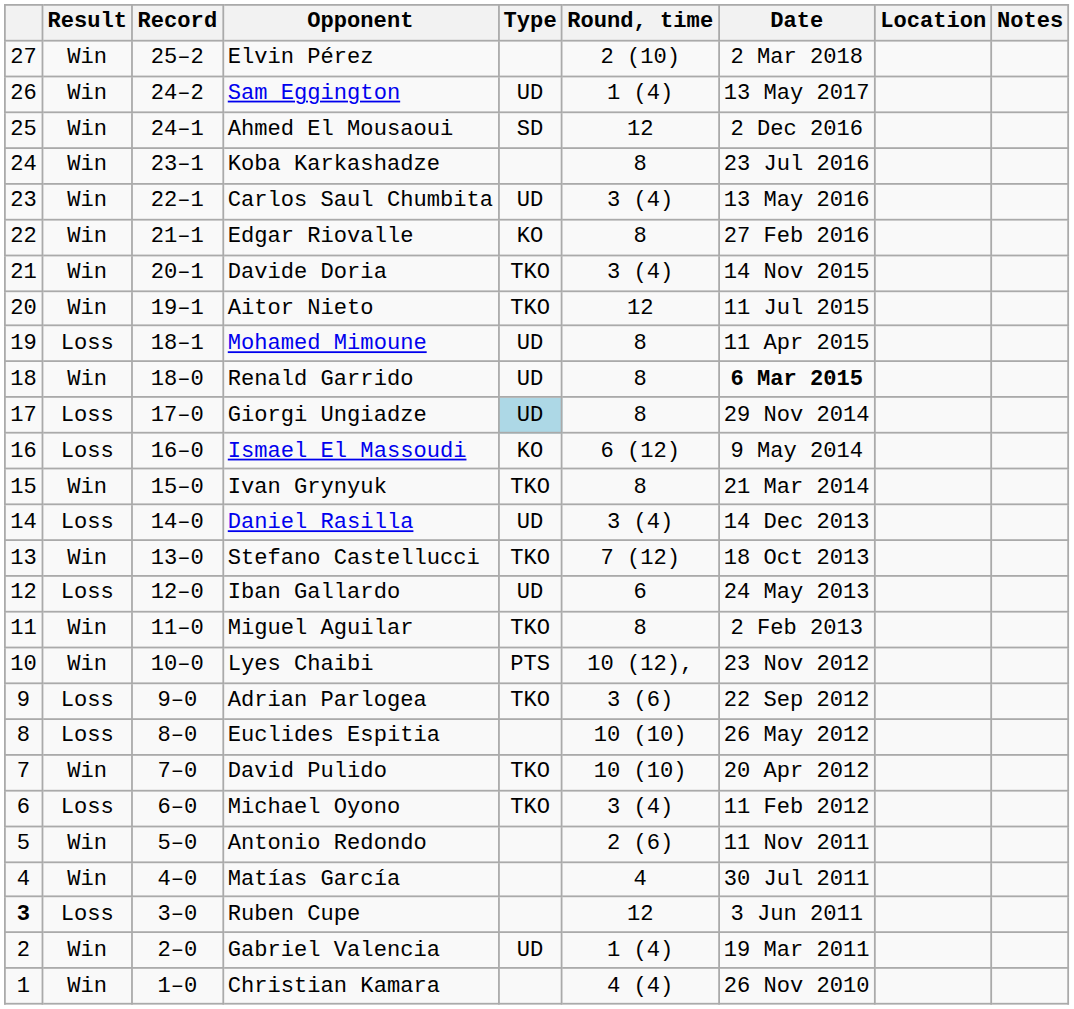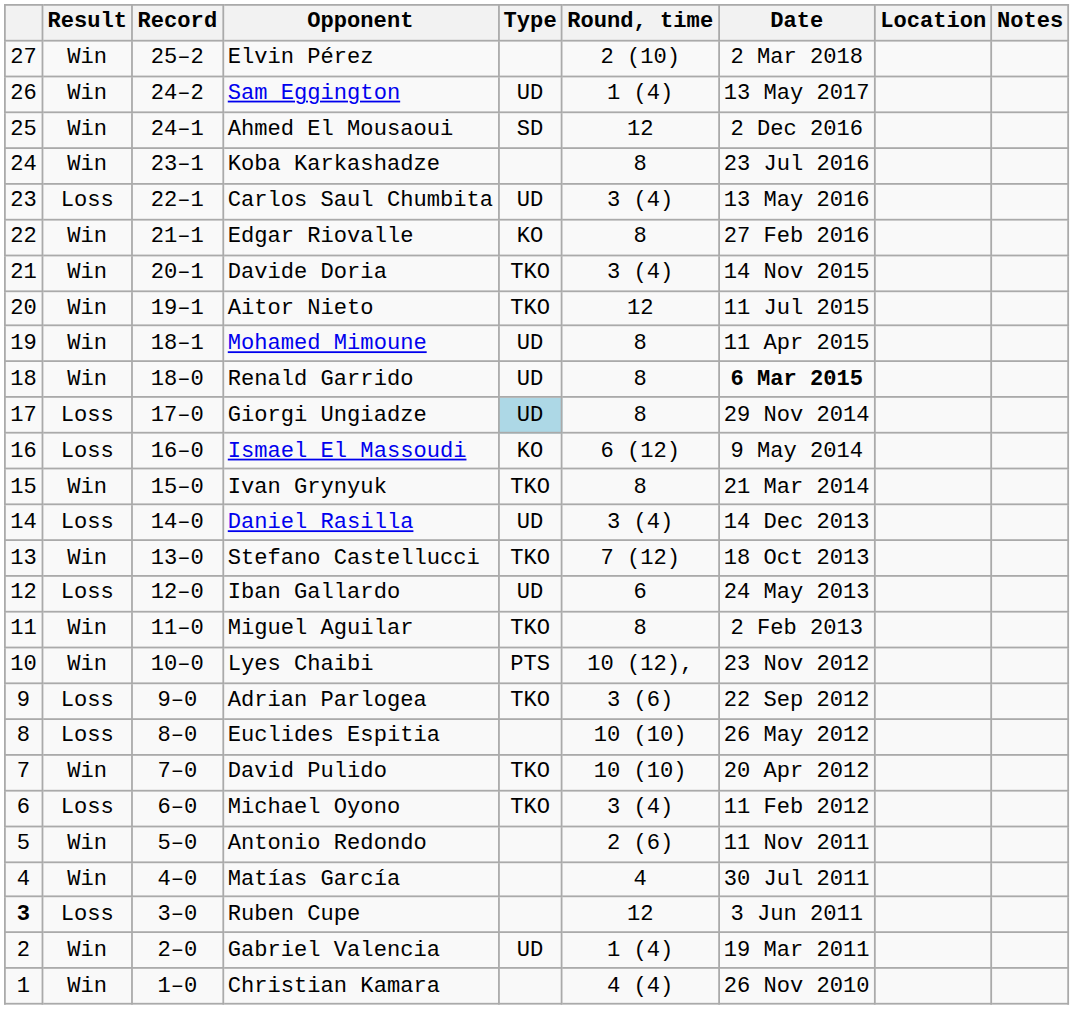Carlos Saul Chumbita | Result: Win -> Loss
Mohamed Mimoune | Result: Loss -> Win
